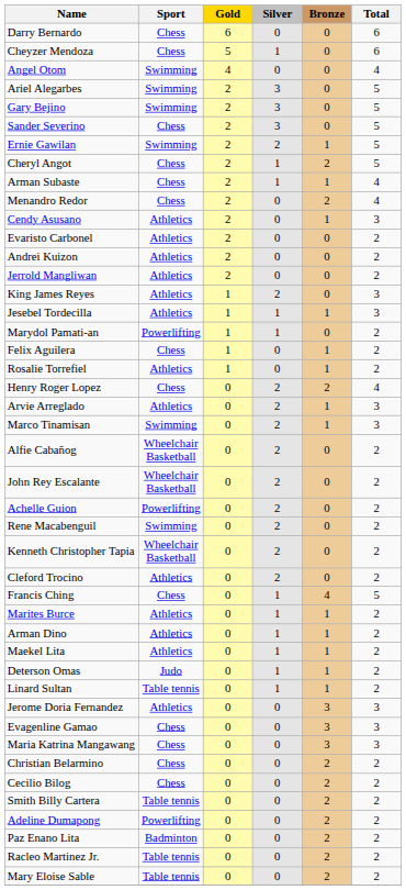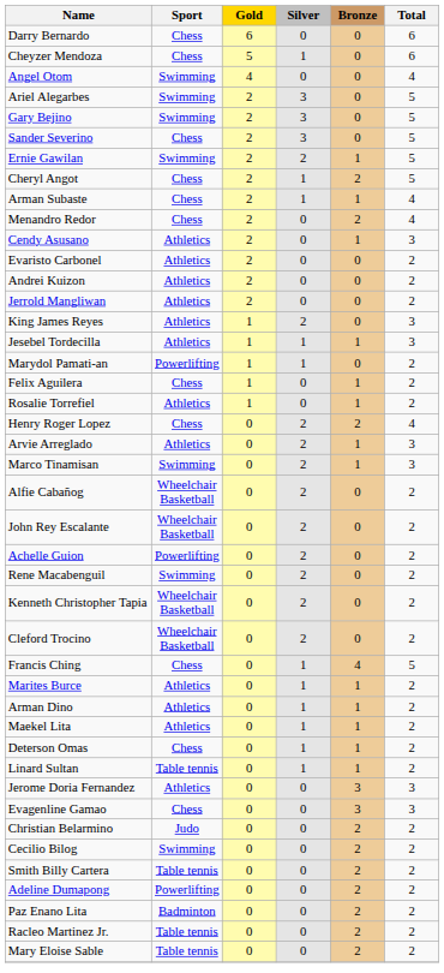Cleford Trocino | Sport: Athletics -> Wheelchair Basketball
Deterson Omas | Sport: Judo -> Chess
- row: Maria Katrina Mangawang | Chess | 0 | 0 | 3 | 3
Christian Belarmino | Sport: Chess -> Judo
Cecilio Bilog | Sport: Chess -> Swimming
